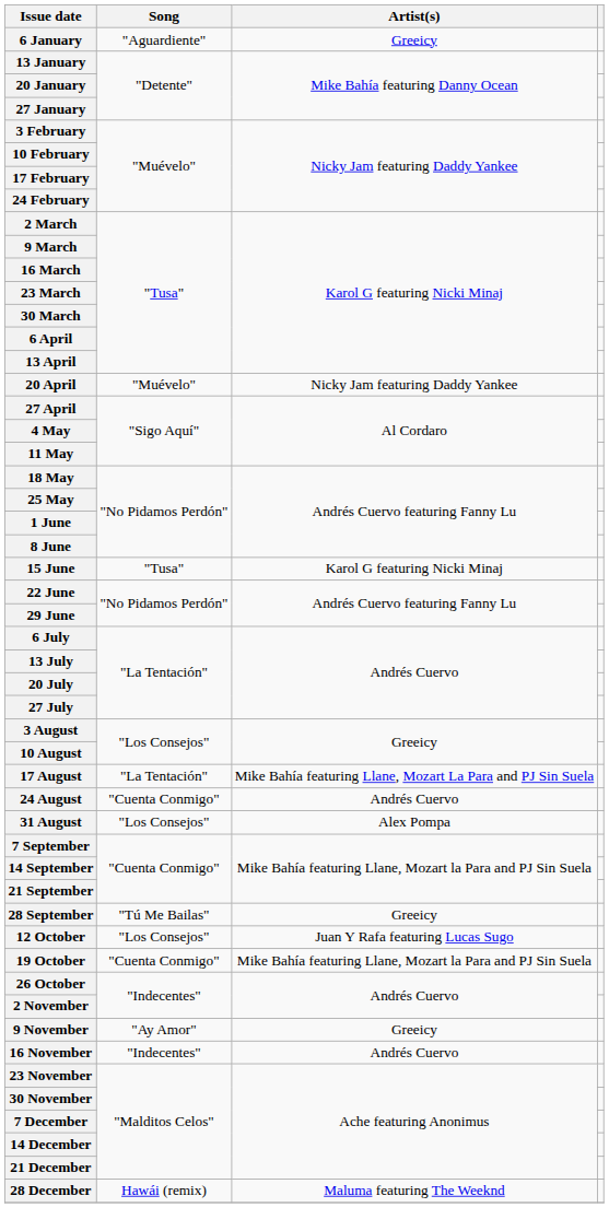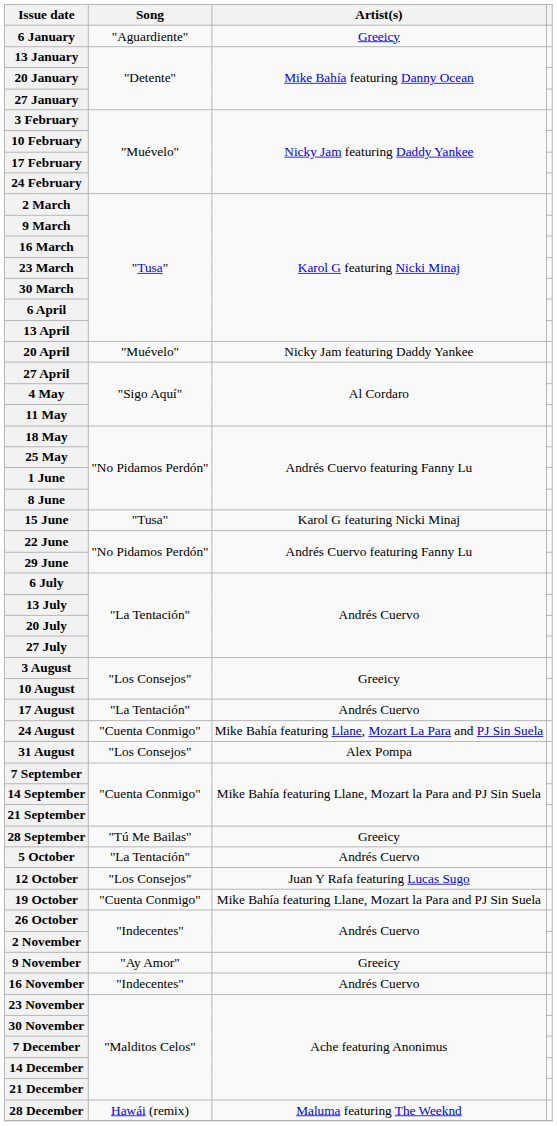17 August | Artist(s): Mike Bahía featuring Llane, Mozart La Para and PJ Sin Suela -> Andrés Cuervo
24 August | Artist(s): Andrés Cuervo -> Mike Bahía featuring Llane, Mozart La Para and PJ Sin Suela
+ row: 5 October | "La Tentación" | Andrés Cuervo
